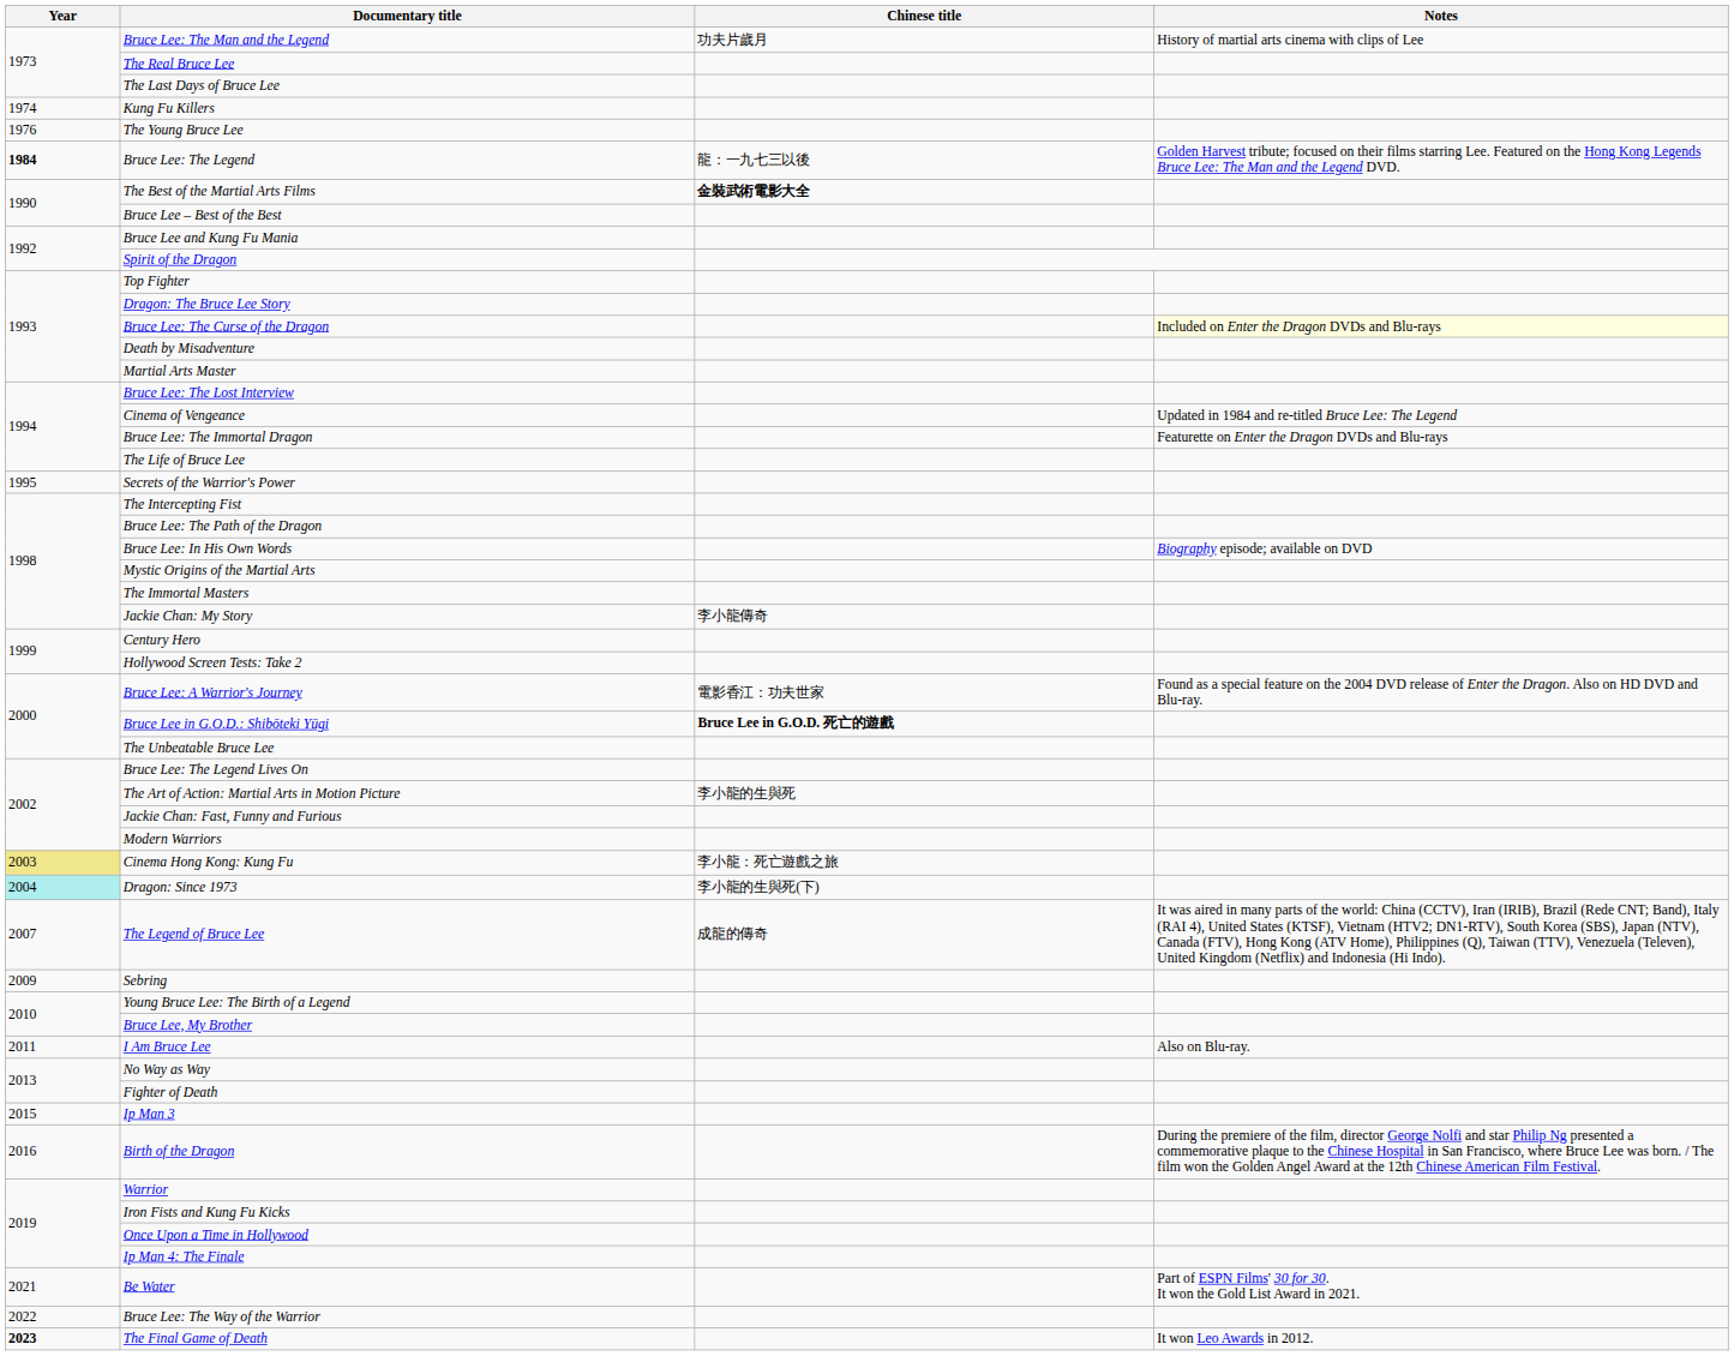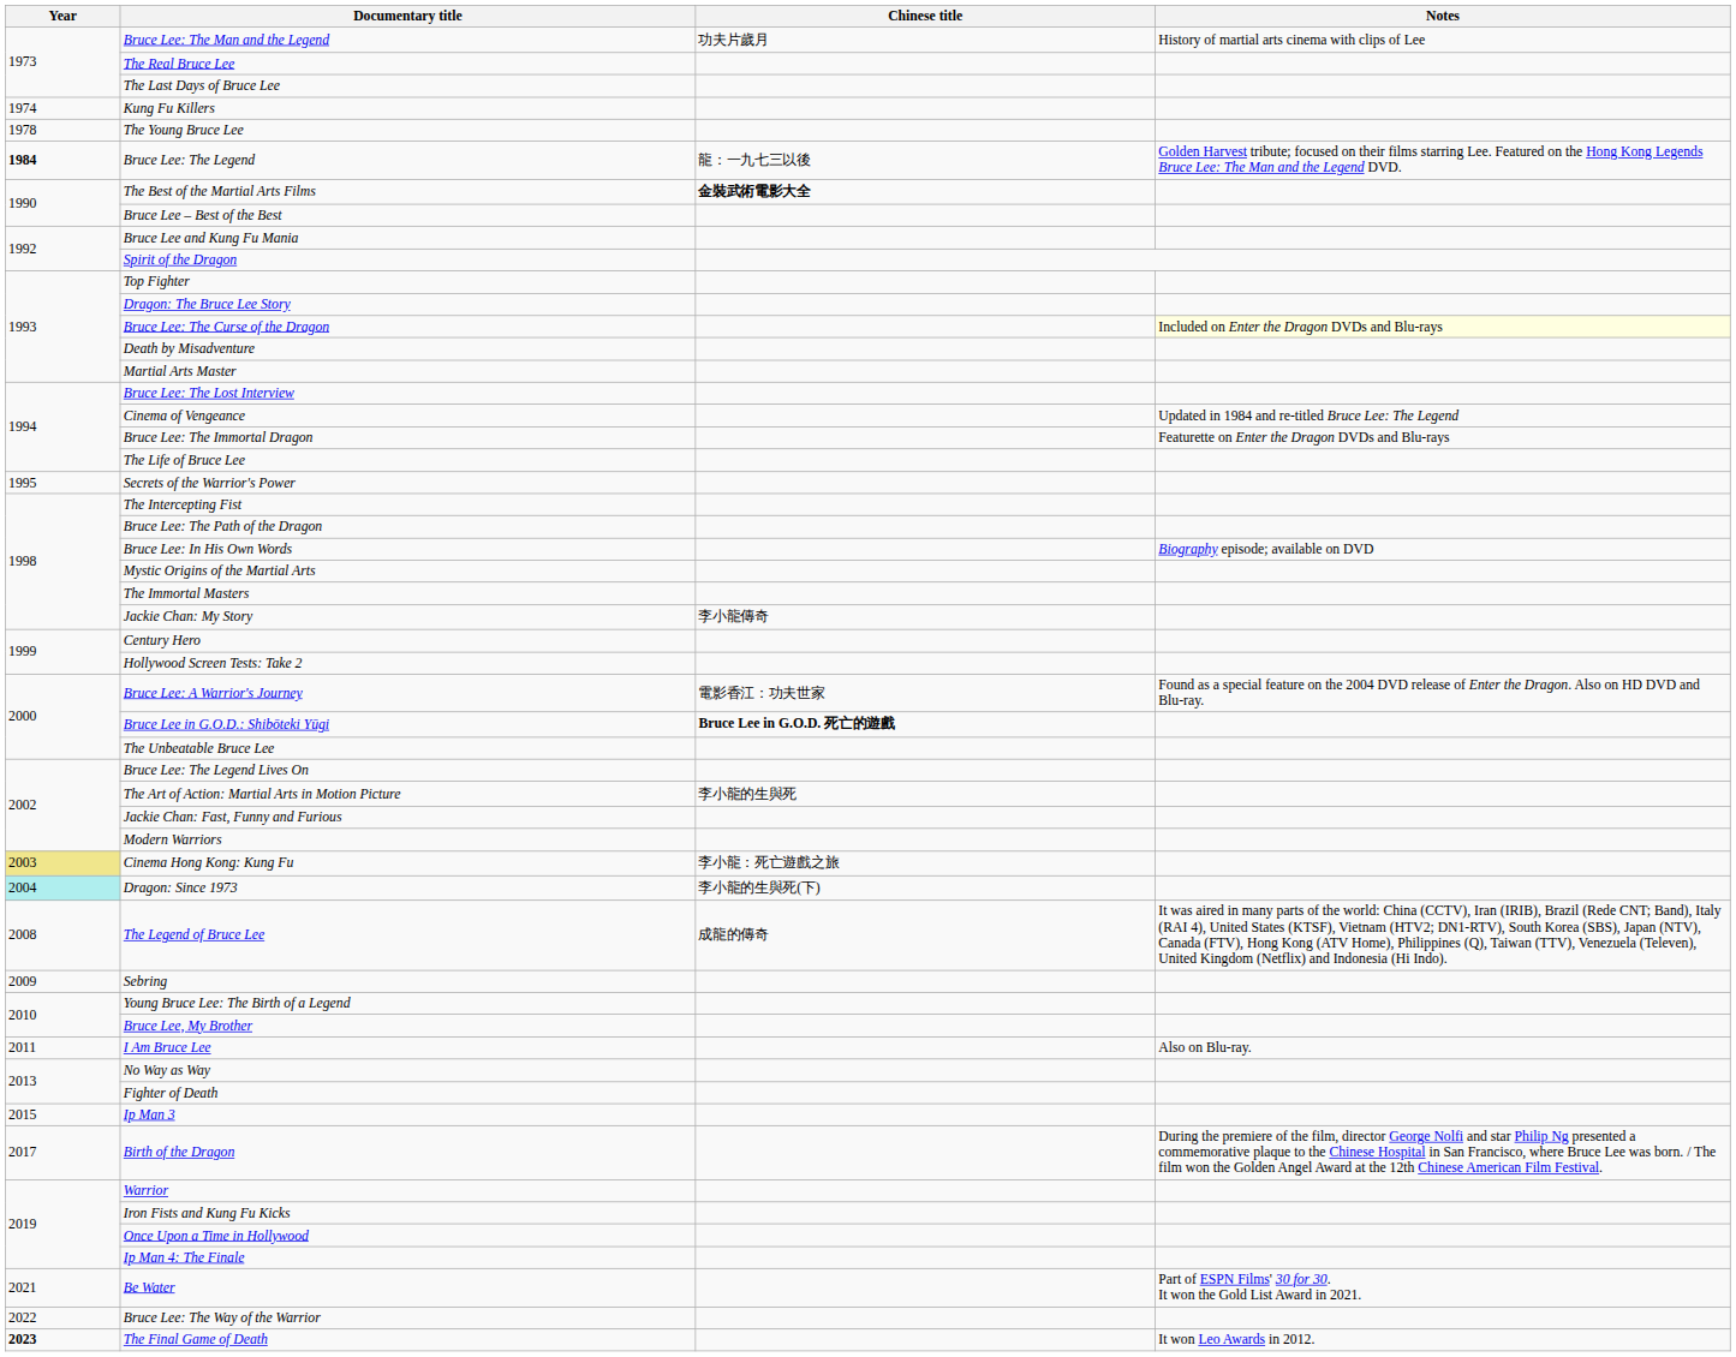The Young Bruce Lee | Year: 1976 -> 1978
The Legend of Bruce Lee | Year: 2007 -> 2008
Birth of the Dragon | Year: 2016 -> 2017
